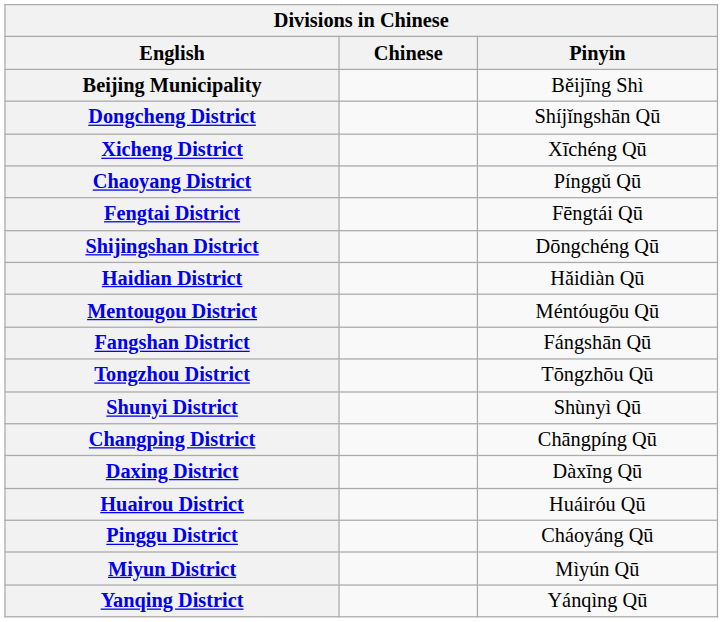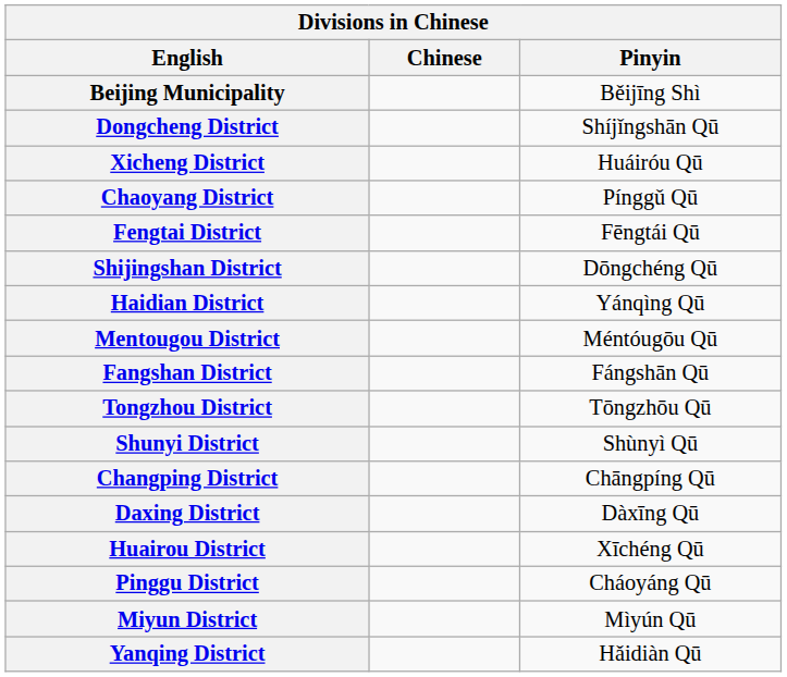Xicheng District | Pinyin: Xīchéng Qū -> Huáiróu Qū
Haidian District | Pinyin: Hǎidiàn Qū -> Yánqìng Qū
Huairou District | Pinyin: Huáiróu Qū -> Xīchéng Qū
Yanqing District | Pinyin: Yánqìng Qū -> Hǎidiàn Qū
